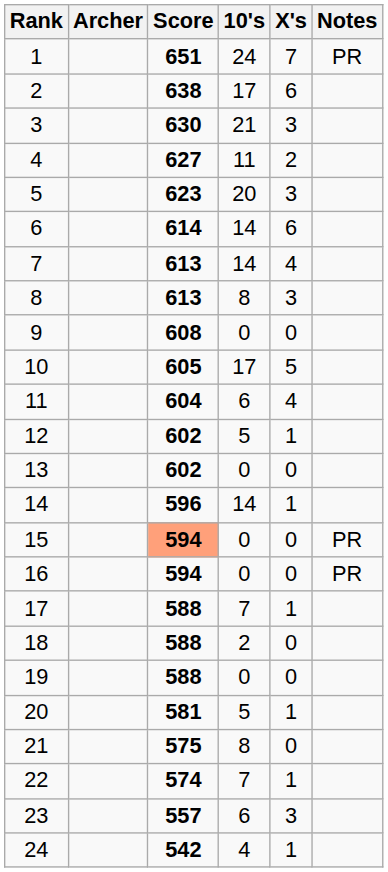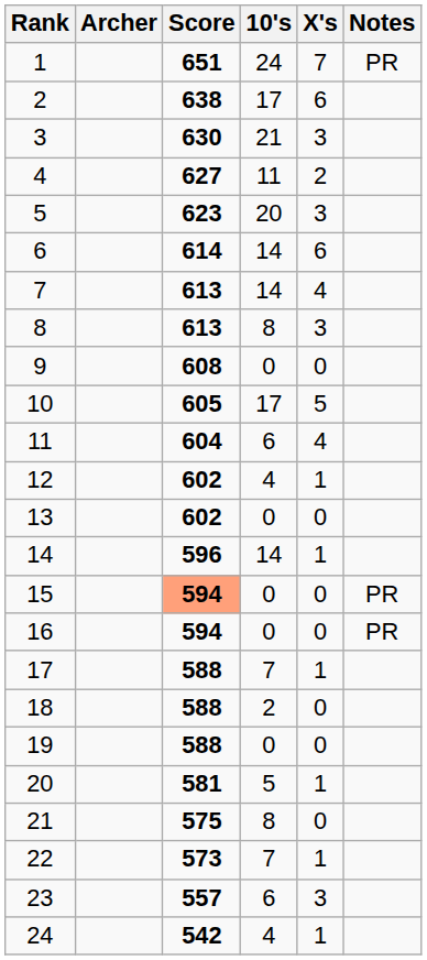12 | 10's: 5 -> 4
22 | Score: 574 -> 573
